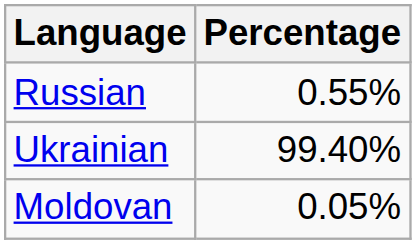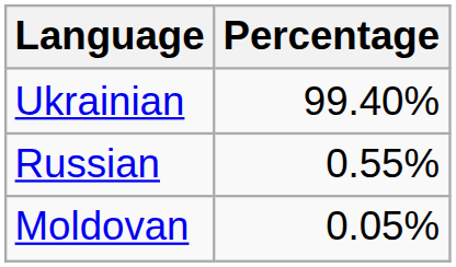rows swapped: Ukrainian <-> Russian
